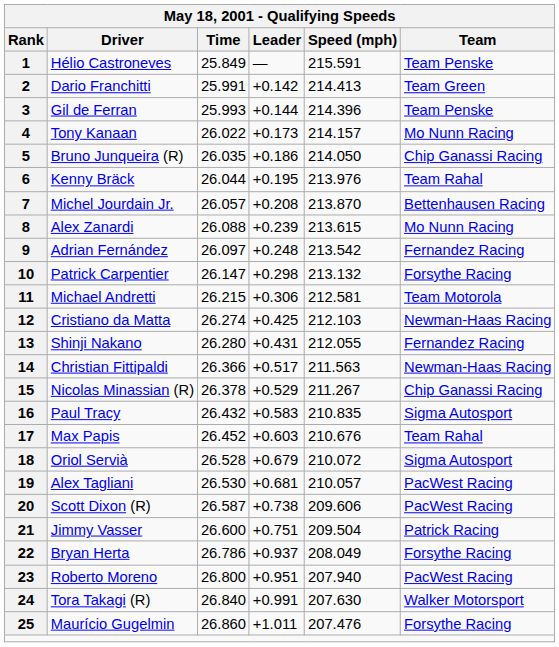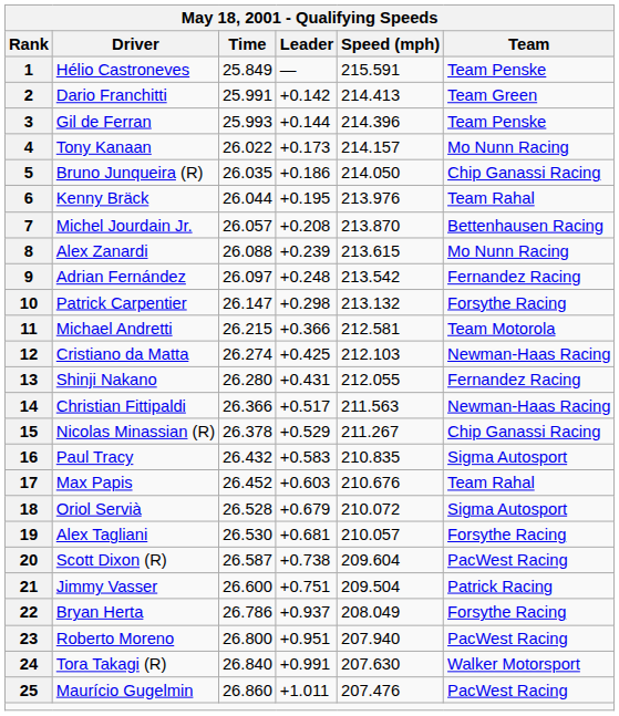11 | Leader: +0.306 -> +0.366
19 | Team: PacWest Racing -> Forsythe Racing
20 | Speed (mph): 209.606 -> 209.604
25 | Team: Forsythe Racing -> PacWest Racing
